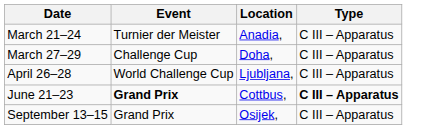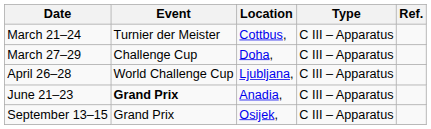+ column: Ref.
March 21–24 | Location: Anadia, -> Cottbus,
June 21–23 | Location: Cottbus, -> Anadia,
June 21–23 | Type: bold -> normal
